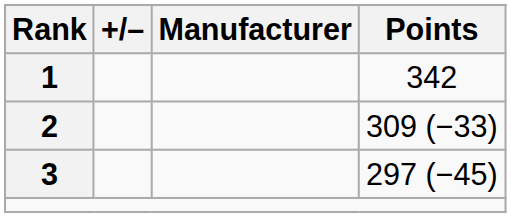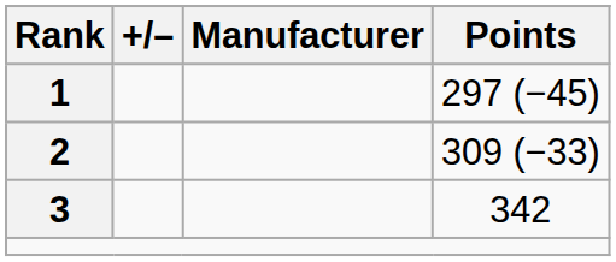1 | Points: 342 -> 297 (−45)
3 | Points: 297 (−45) -> 342
